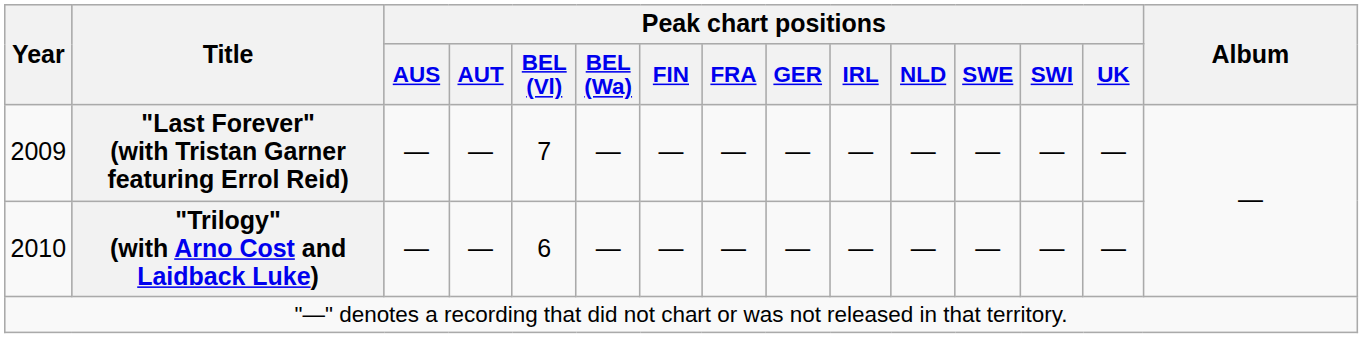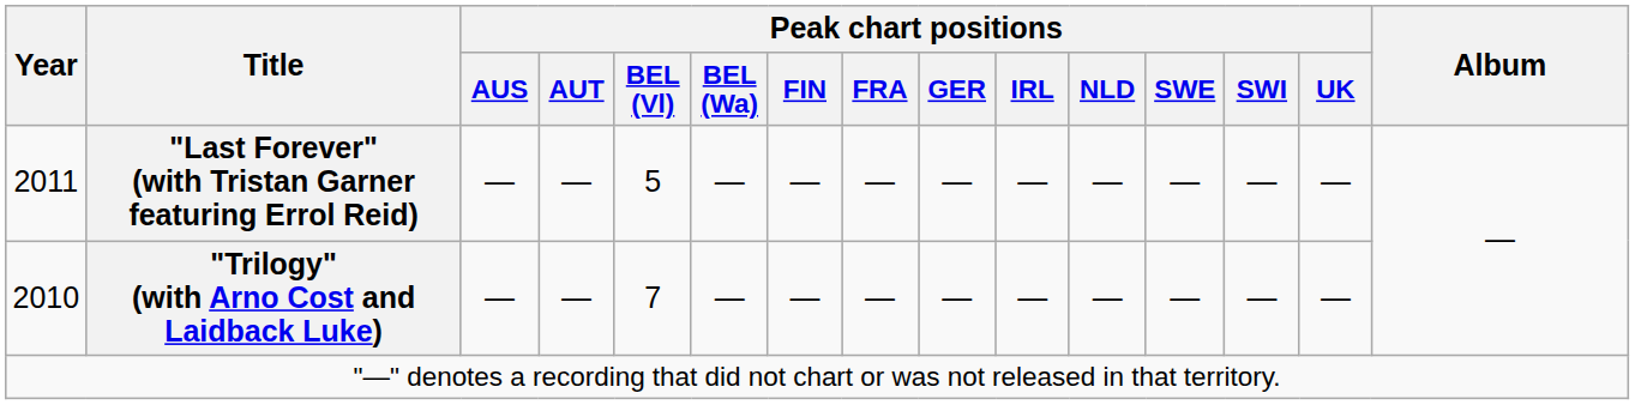"Last Forever" (with Tristan Garner featuring Errol Reid) | Year: 2009 -> 2011
"Last Forever" (with Tristan Garner featuring Errol Reid) | Peak chart positions / BEL (Vl): 7 -> 5
"Trilogy" (with Arno Cost and Laidback Luke) | Peak chart positions / BEL (Vl): 6 -> 7
